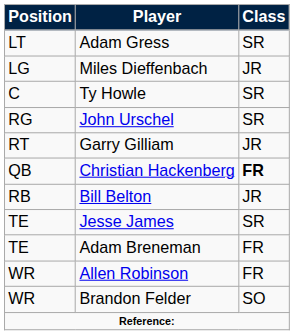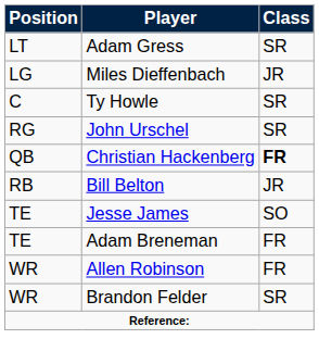- row: RT | Garry Gilliam | JR
Jesse James | Class: SR -> SO
Brandon Felder | Class: SO -> SR
